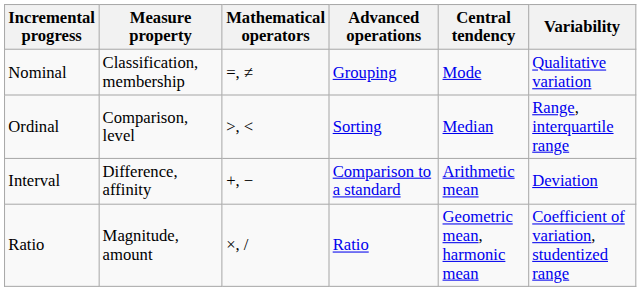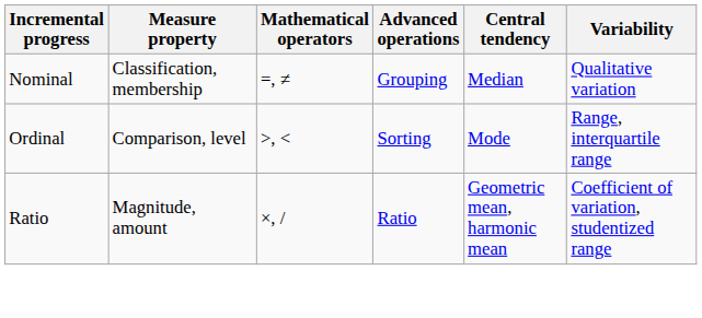Nominal | Central tendency: Mode -> Median
Ordinal | Central tendency: Median -> Mode
- row: Interval | Difference, affinity | +, − | Comparison to a standard | Arithmetic mean | Deviation
